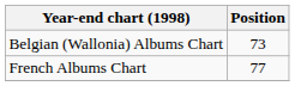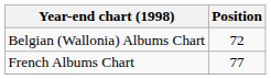Belgian (Wallonia) Albums Chart | Position: 73 -> 72
